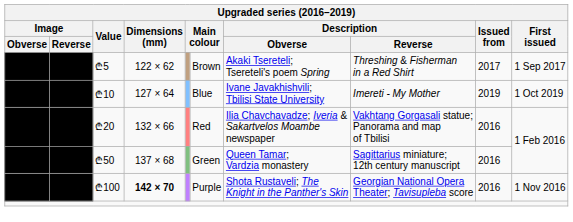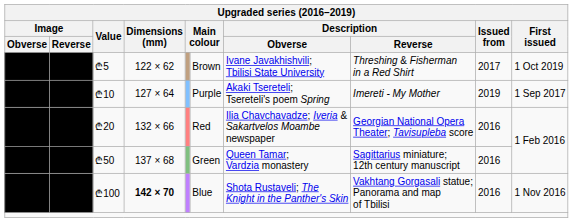₾5 | Description / Obverse: Akaki Tsereteli; Tsereteli's poem Spring -> Ivane Javakhishvili; Tbilisi State University
₾5 | First issued: 1 Sep 2017 -> 1 Oct 2019
₾10 | column 6: Blue -> Purple
₾10 | Description / Obverse: Ivane Javakhishvili; Tbilisi State University -> Akaki Tsereteli; Tsereteli's poem Spring
₾10 | First issued: 1 Oct 2019 -> 1 Sep 2017
₾20 | Description / Reverse: Vakhtang Gorgasali statue; Panorama and map of Tbilisi -> Georgian National Opera Theater; Tavisupleba score
₾100 | column 6: Purple -> Blue
₾100 | Description / Reverse: Georgian National Opera Theater; Tavisupleba score -> Vakhtang Gorgasali statue; Panorama and map of Tbilisi
